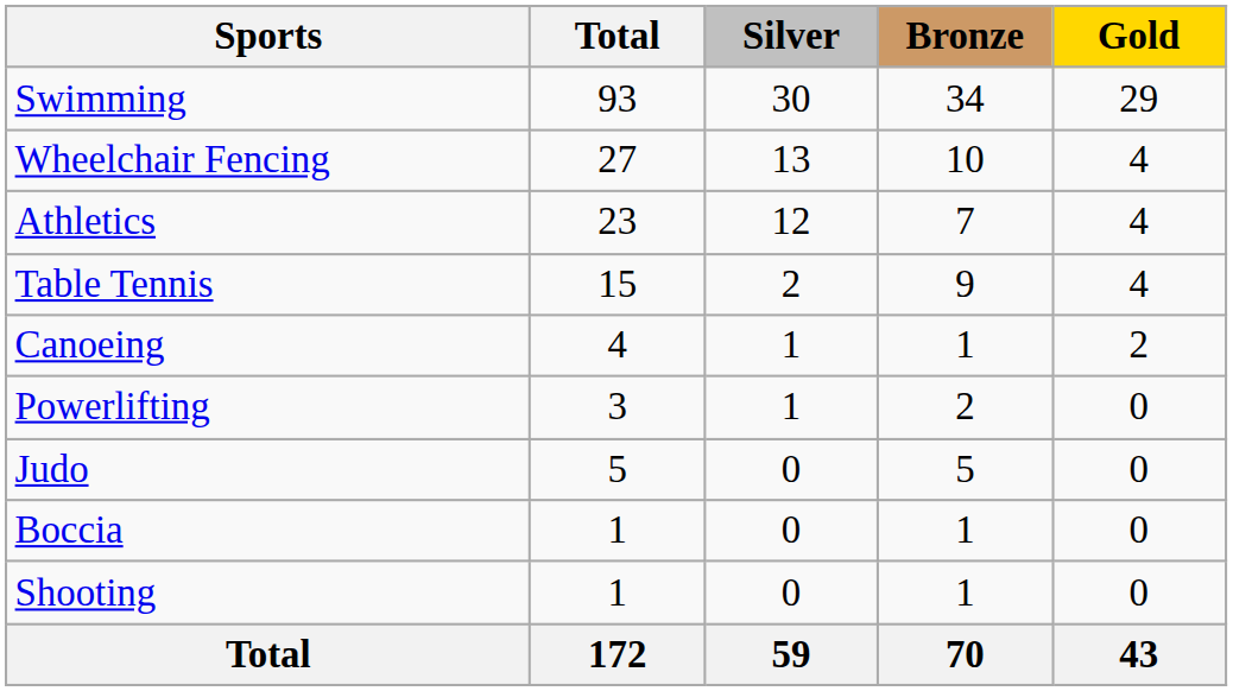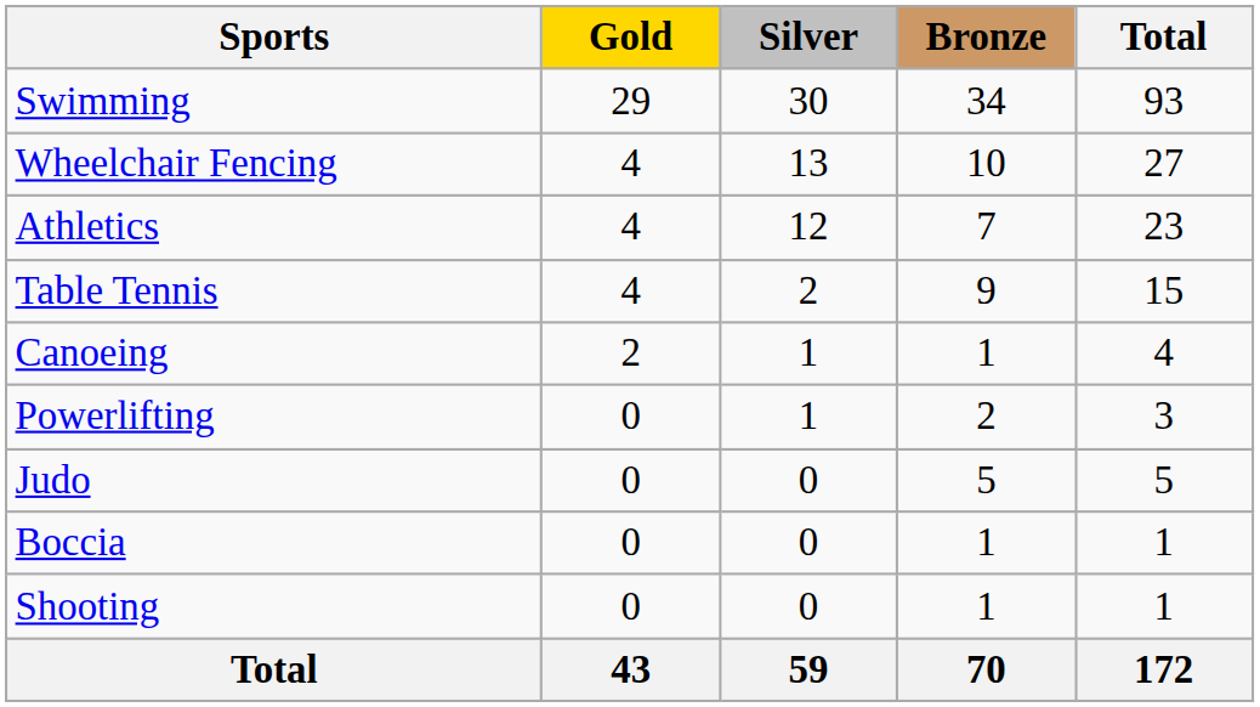columns swapped: Gold <-> Total
